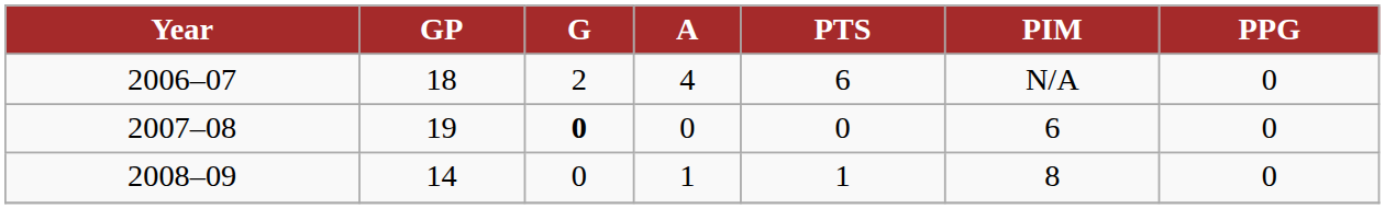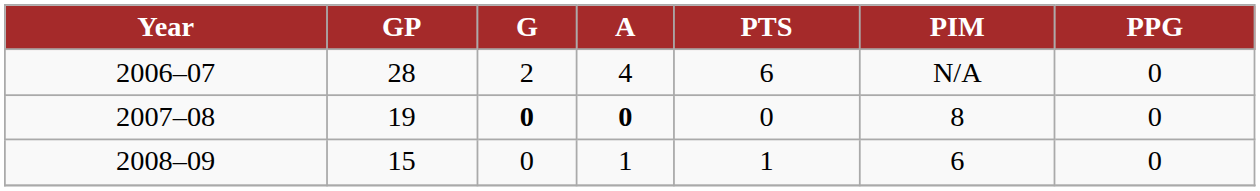2006–07 | GP: 18 -> 28
2007–08 | A: normal -> bold
2007–08 | PIM: 6 -> 8
2008–09 | GP: 14 -> 15
2008–09 | PIM: 8 -> 6
